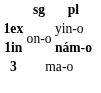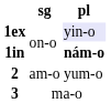1ex | pl: no background -> lavender background
+ row: 2 | am-o | yum-o
